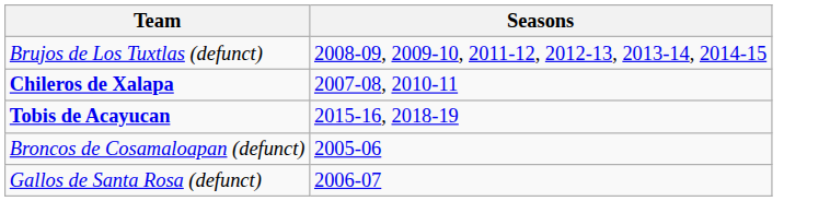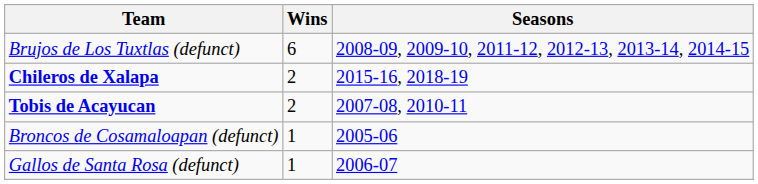+ column: Wins | 6 | 2 | 2 | 1 | 1
Chileros de Xalapa | Seasons: 2007-08, 2010-11 -> 2015-16, 2018-19
Tobis de Acayucan | Seasons: 2015-16, 2018-19 -> 2007-08, 2010-11
